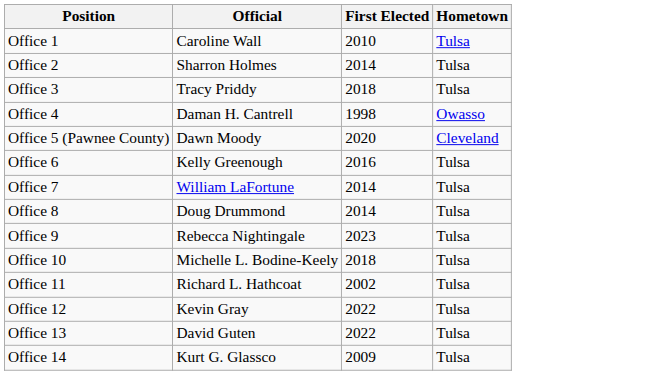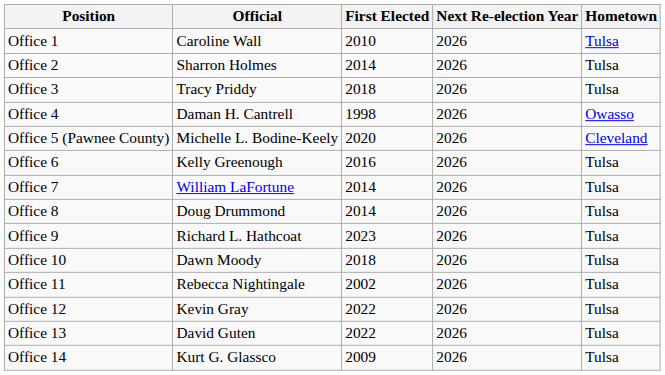+ column: Next Re-election Year | 2026 | 2026 | 2026 | 2026 | 2026 | 2026 | 2026 | 2026 | 2026 | 2026 | 2026 | 2026 | 2026 | 2026
Office 5 (Pawnee County) | Official: Dawn Moody -> Michelle L. Bodine-Keely
Office 9 | Official: Rebecca Nightingale -> Richard L. Hathcoat
Office 10 | Official: Michelle L. Bodine-Keely -> Dawn Moody
Office 11 | Official: Richard L. Hathcoat -> Rebecca Nightingale
